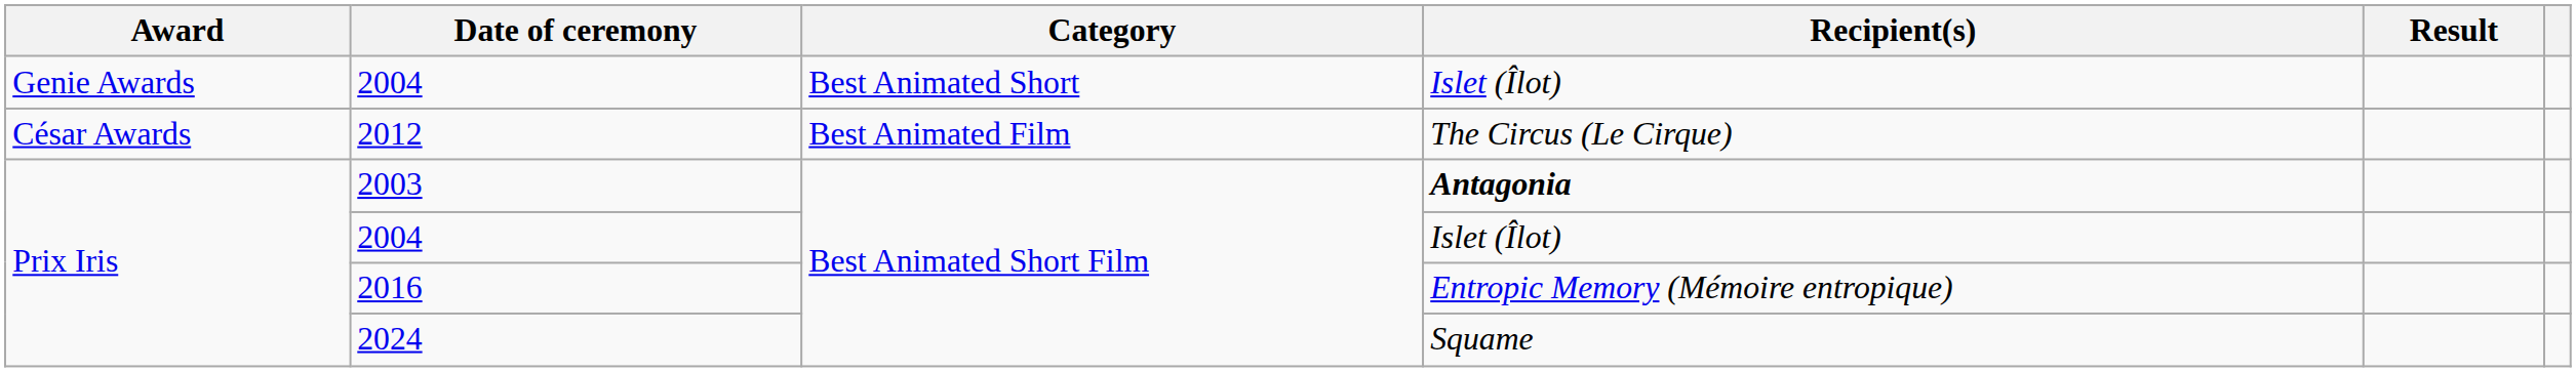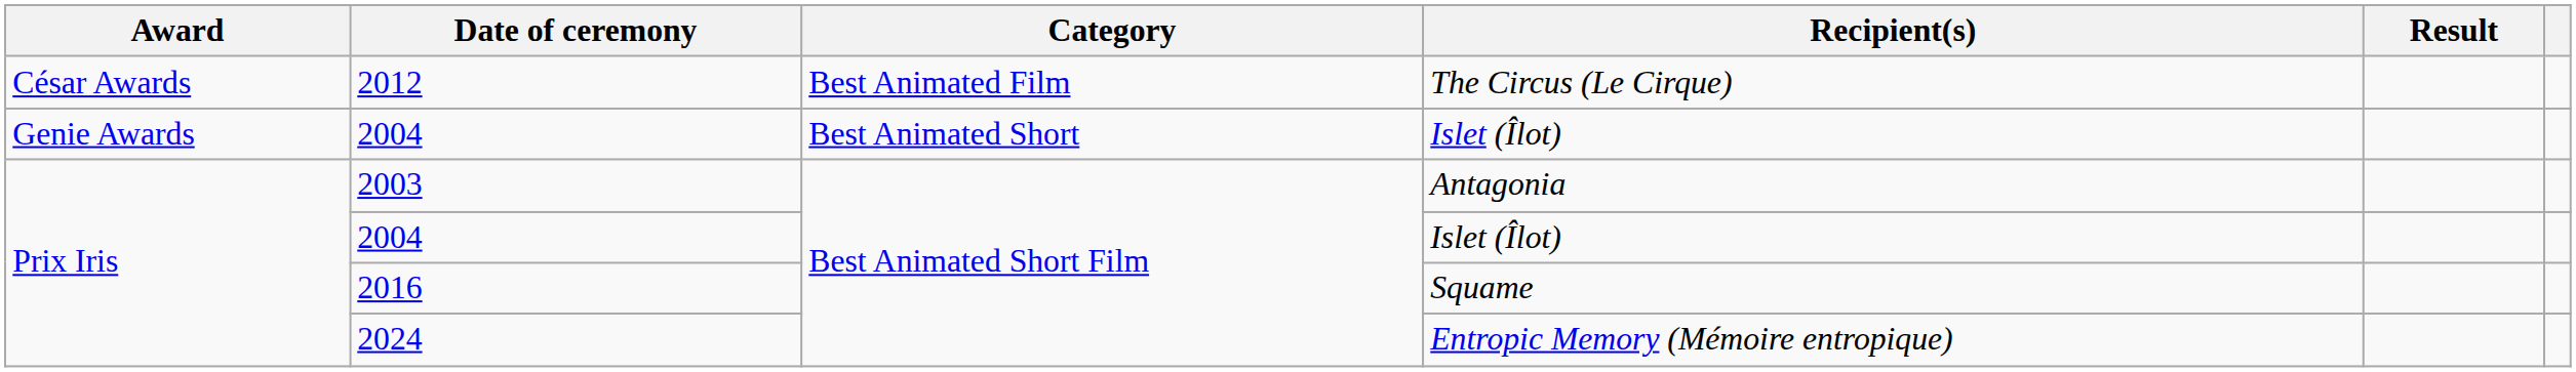rows swapped: 2012 <-> Genie Awards / 2004
2003 | Recipient(s): bold -> normal
2016 | Recipient(s): Entropic Memory (Mémoire entropique) -> Squame
2024 | Recipient(s): Squame -> Entropic Memory (Mémoire entropique)
